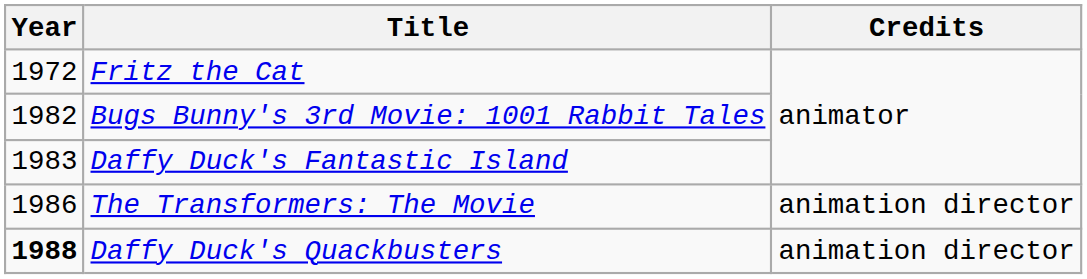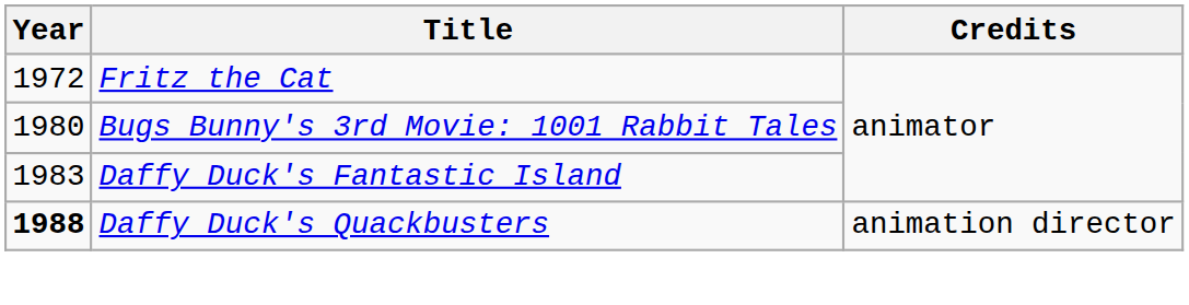Bugs Bunny's 3rd Movie: 1001 Rabbit Tales | Year: 1982 -> 1980
- row: 1986 | The Transformers: The Movie | animation director
